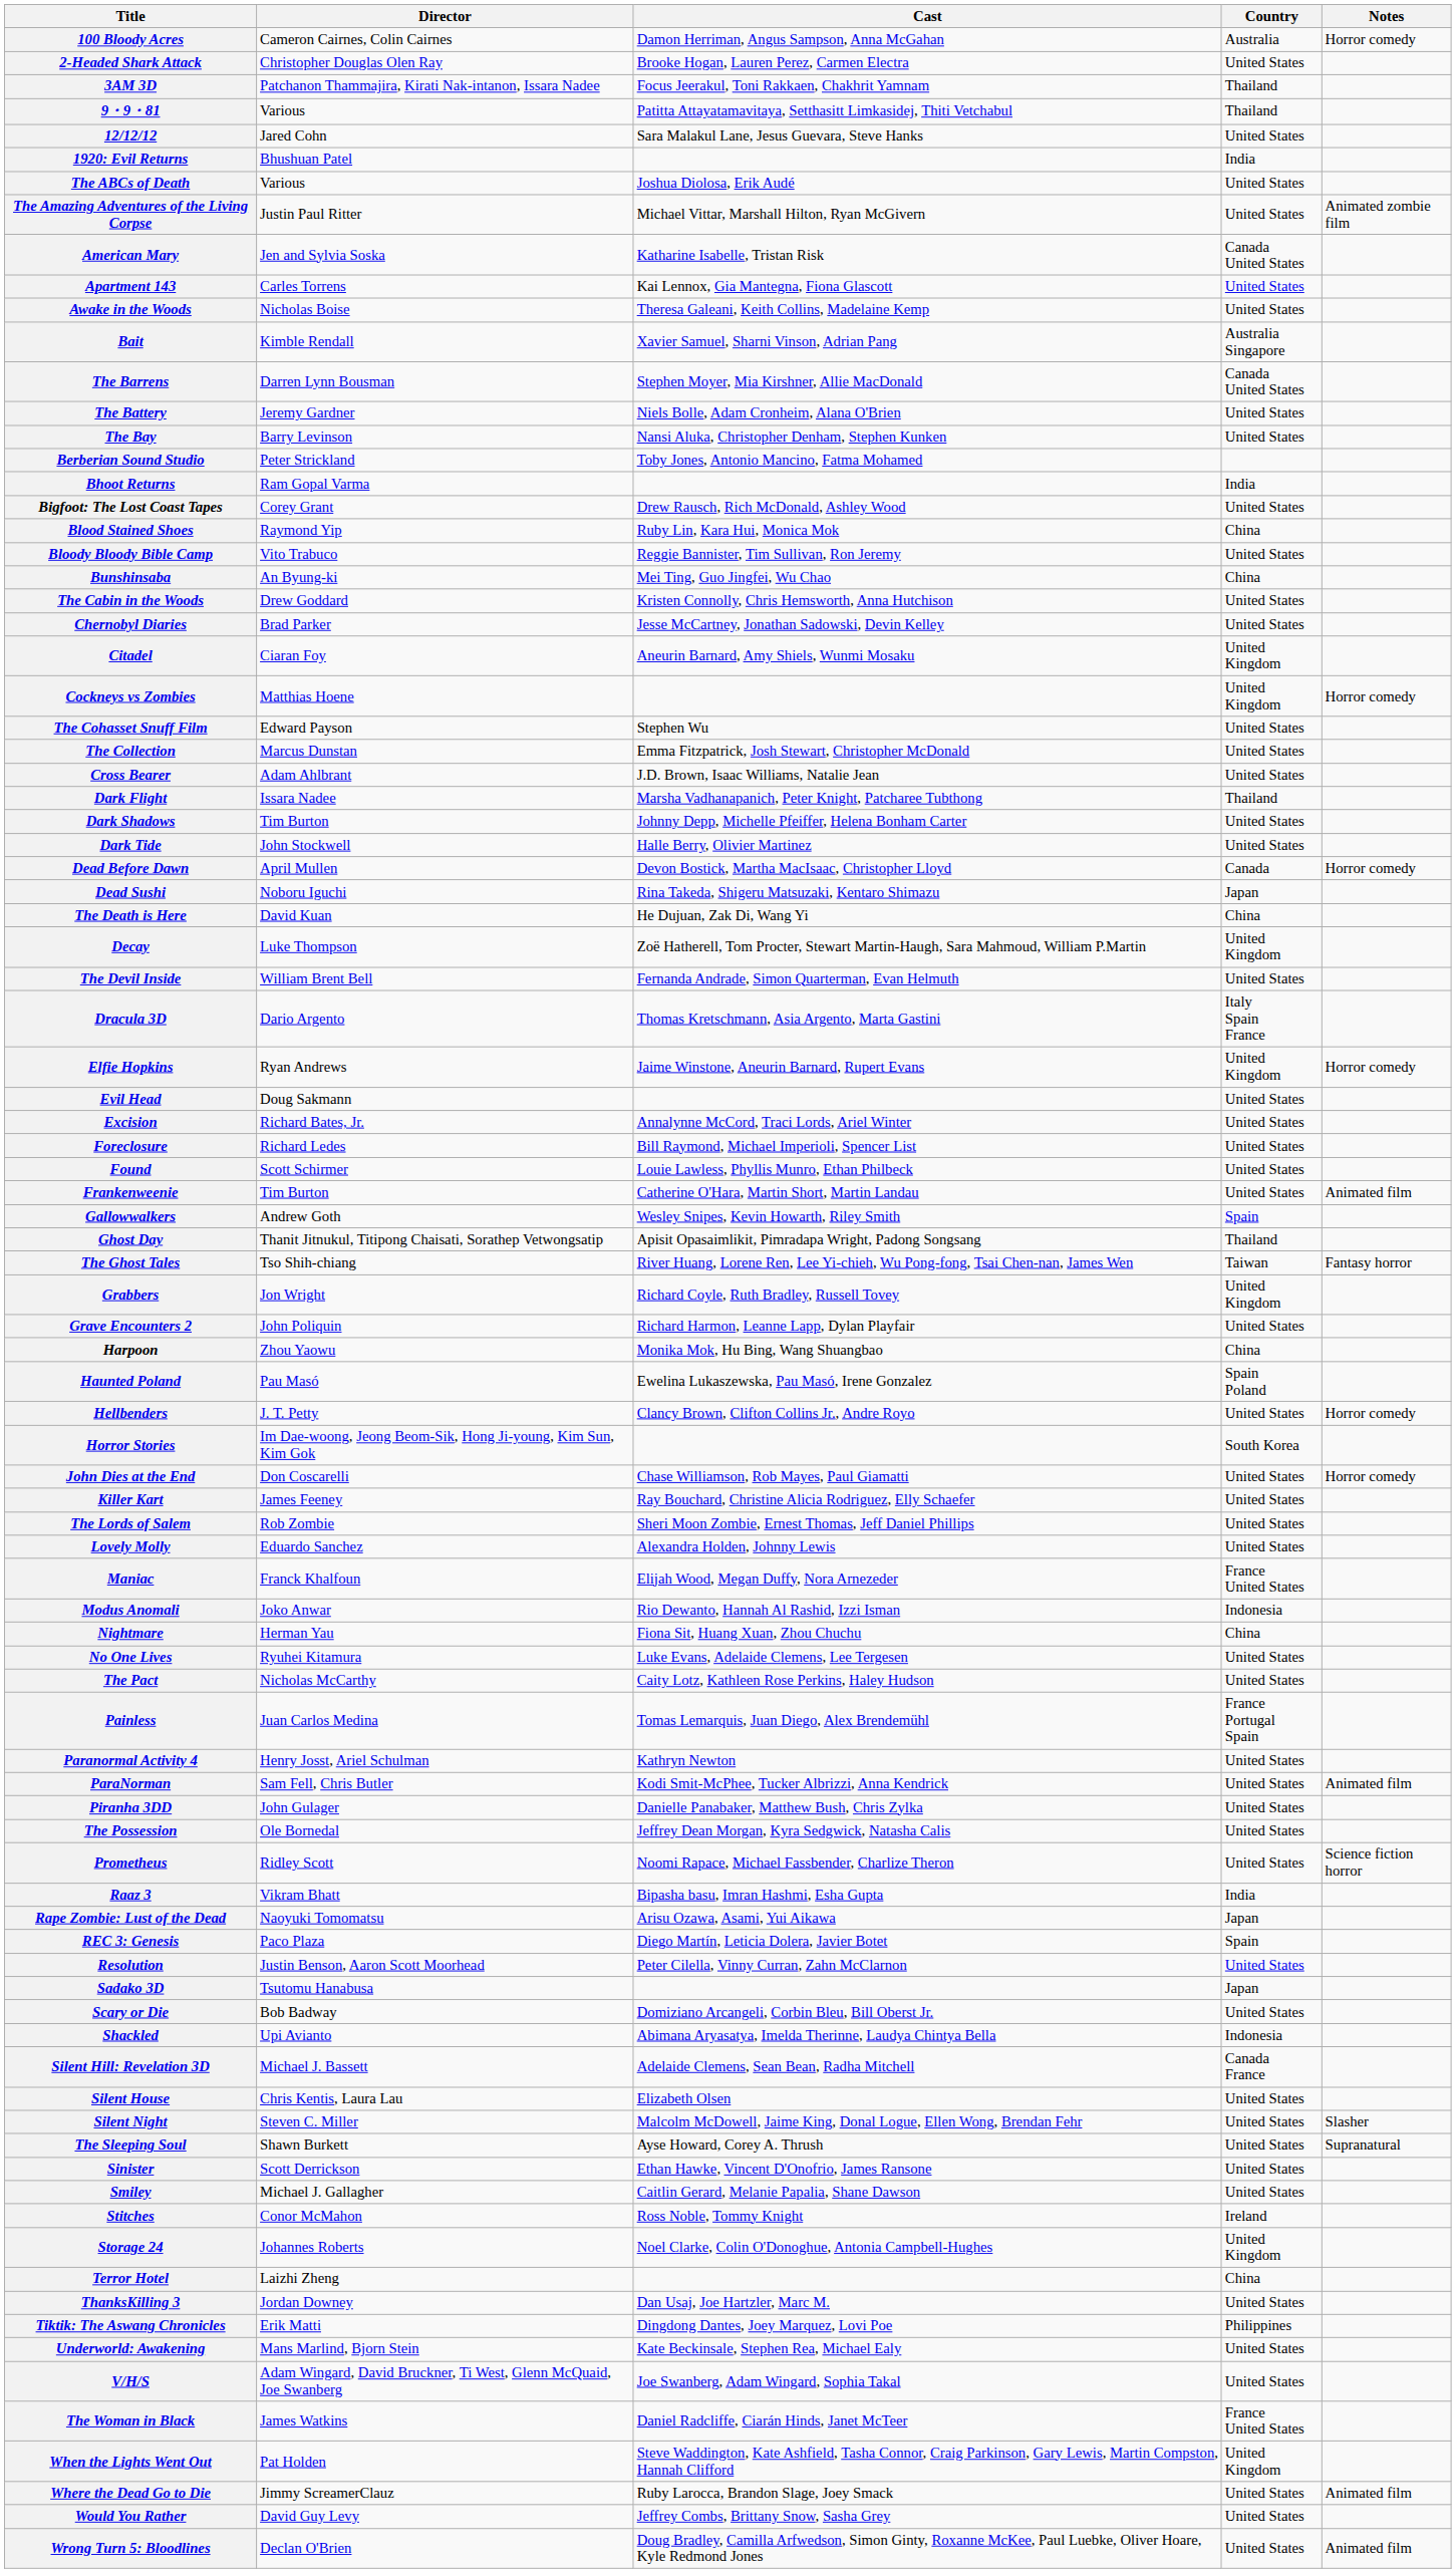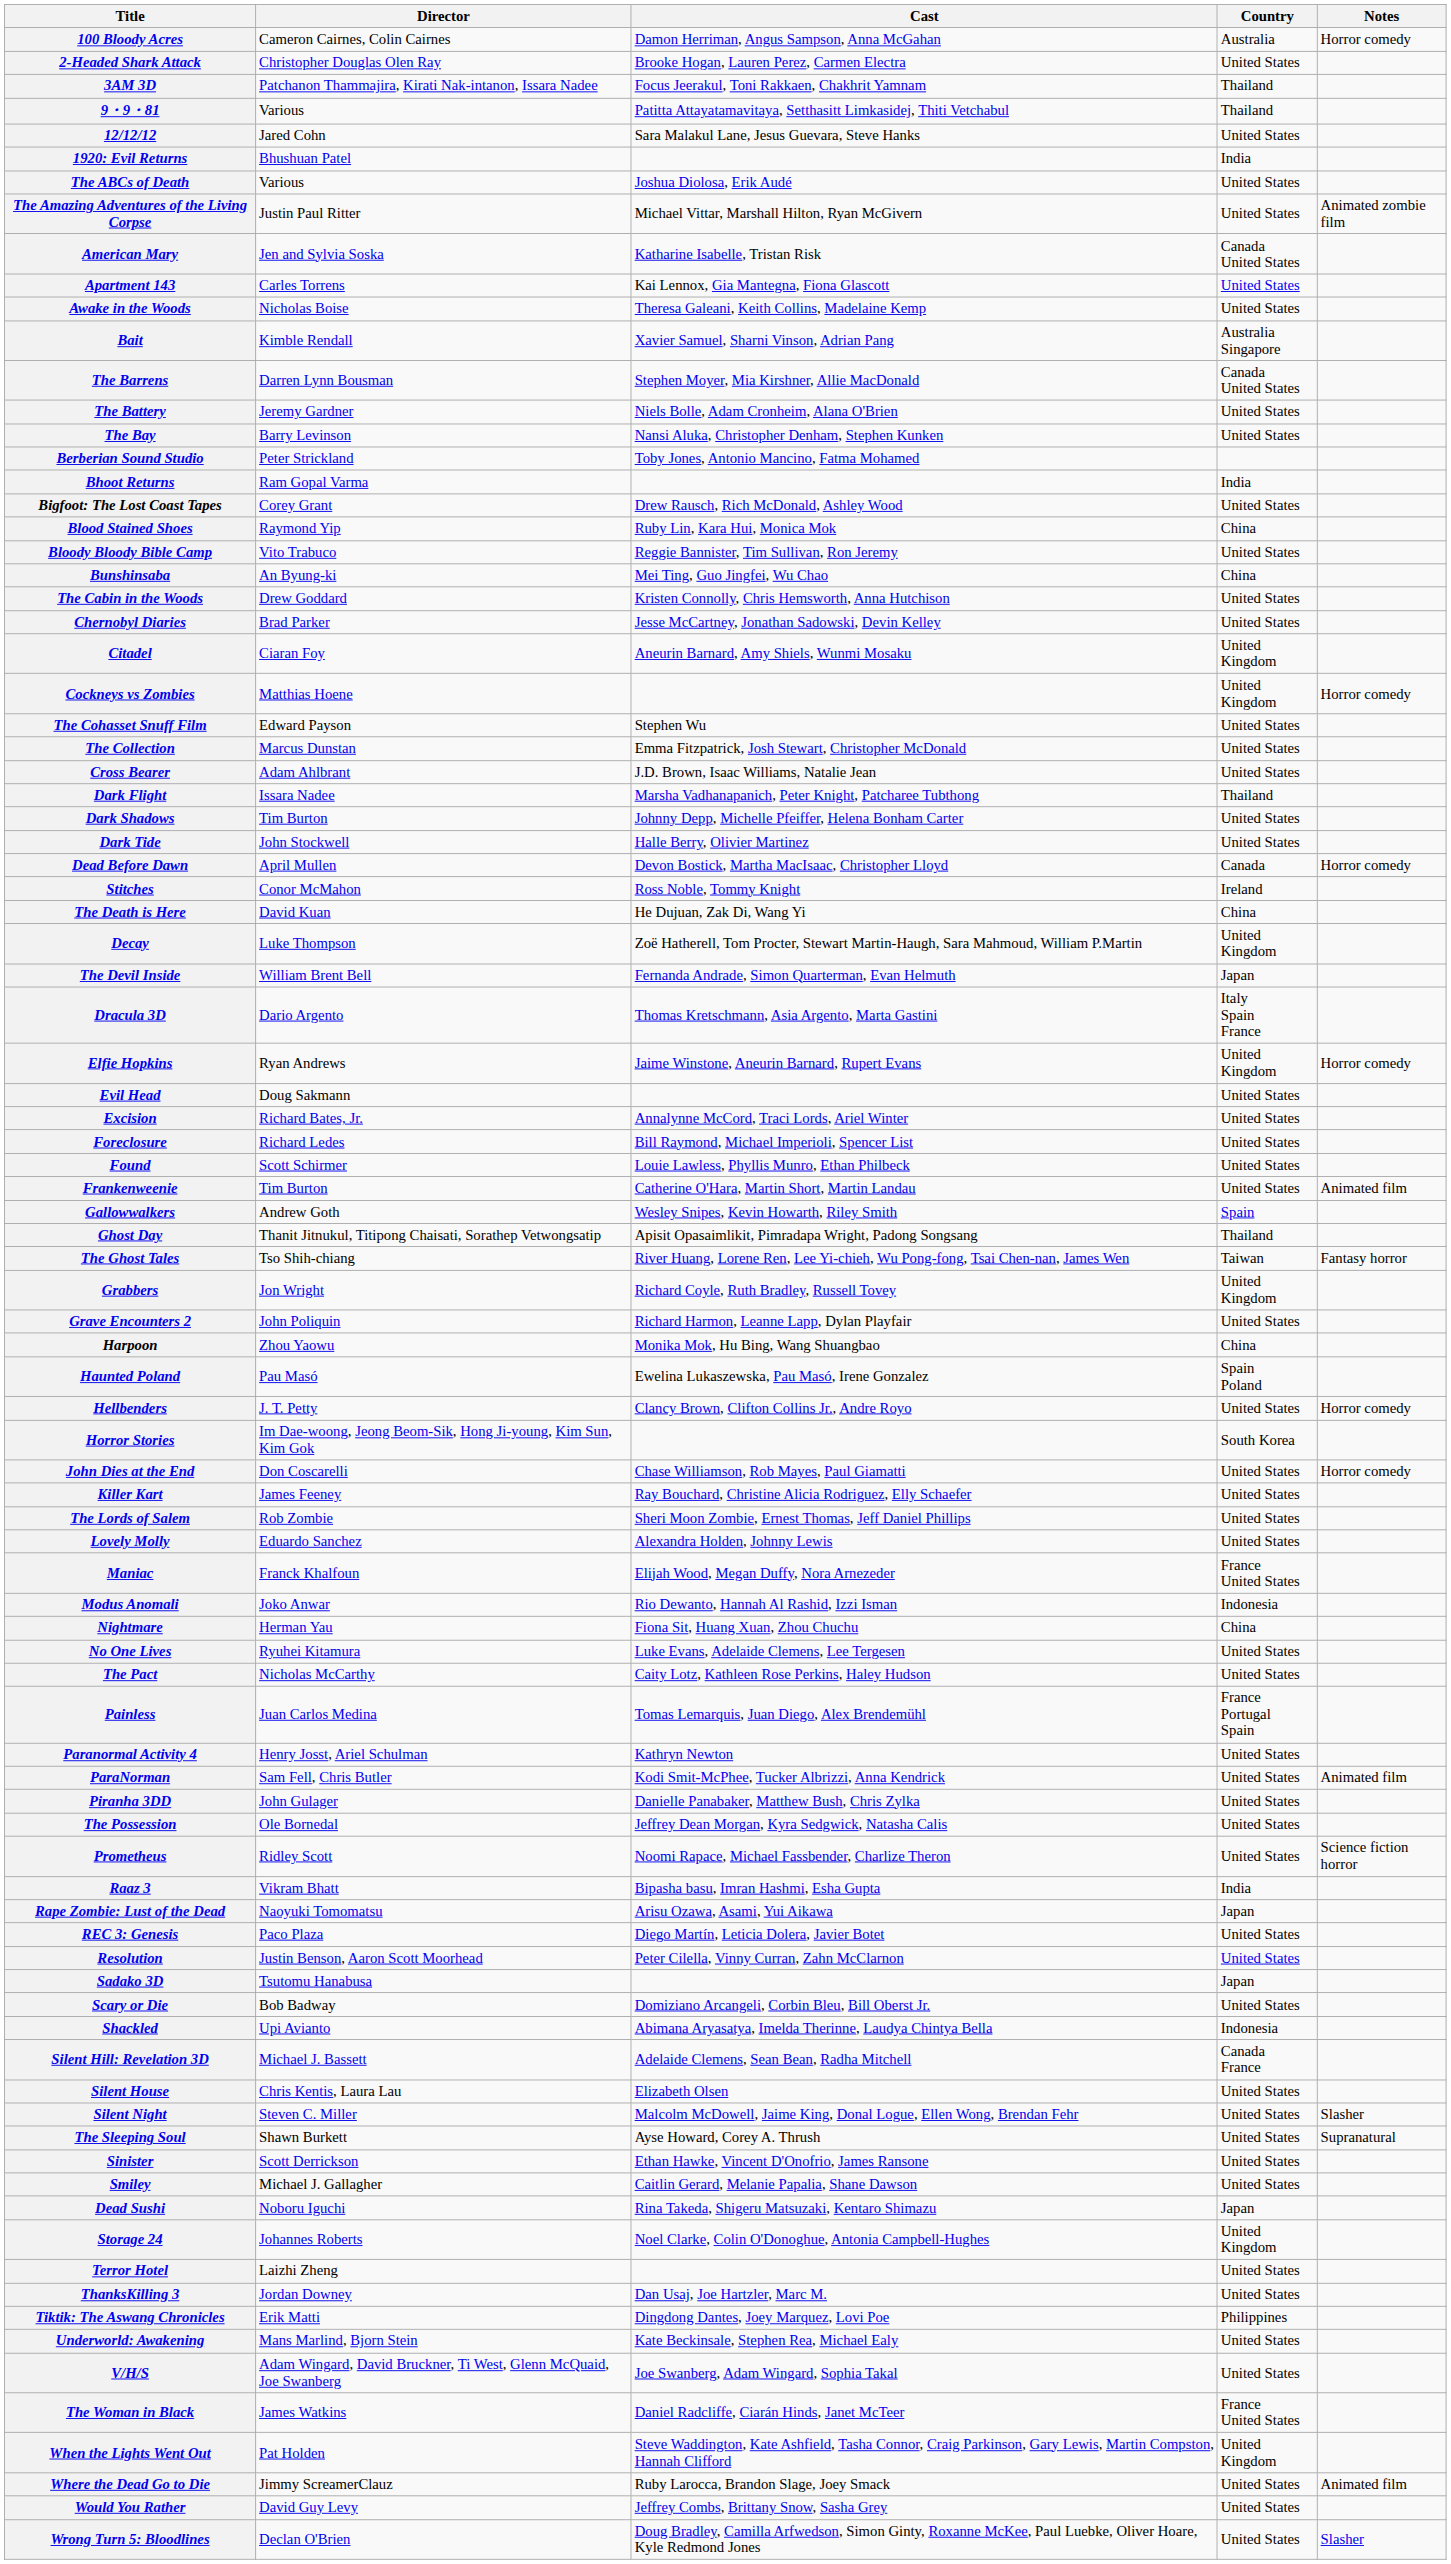rows swapped: Dead Sushi <-> Stitches
The Devil Inside | Country: United States -> Japan
REC 3: Genesis | Country: Spain -> United States
Terror Hotel | Country: China -> United States
Wrong Turn 5: Bloodlines | Notes: Animated film -> Slasher
